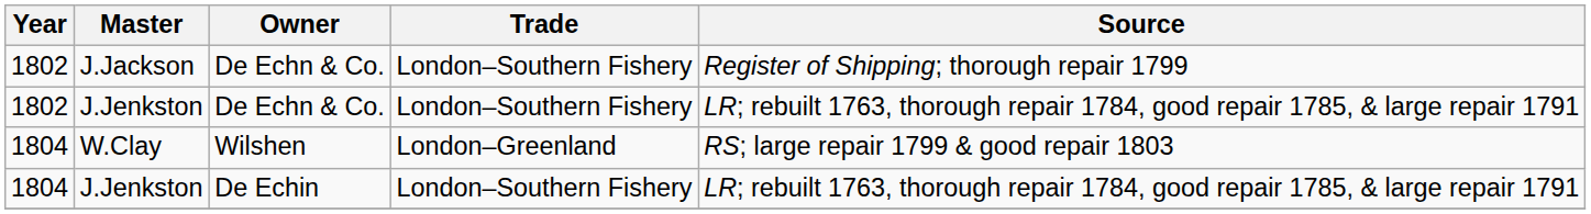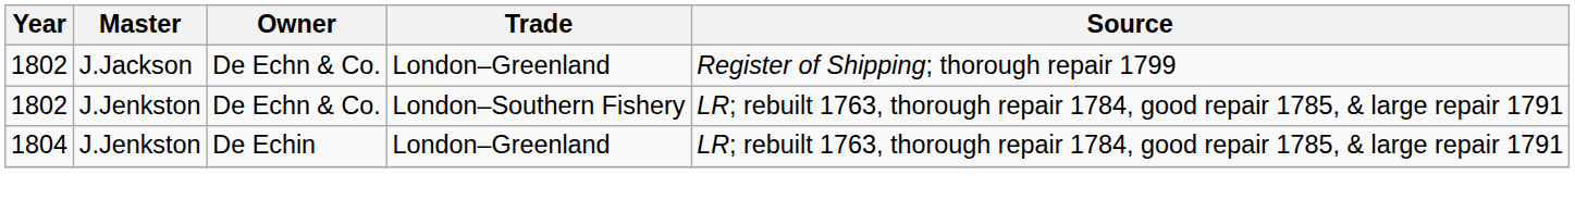J.Jackson | Trade: London–Southern Fishery -> London–Greenland
- row: 1804 | W.Clay | Wilshen | London–Greenland | RS; large repair 1799 & good repair 1803
1804 / J.Jenkston | Trade: London–Southern Fishery -> London–Greenland
